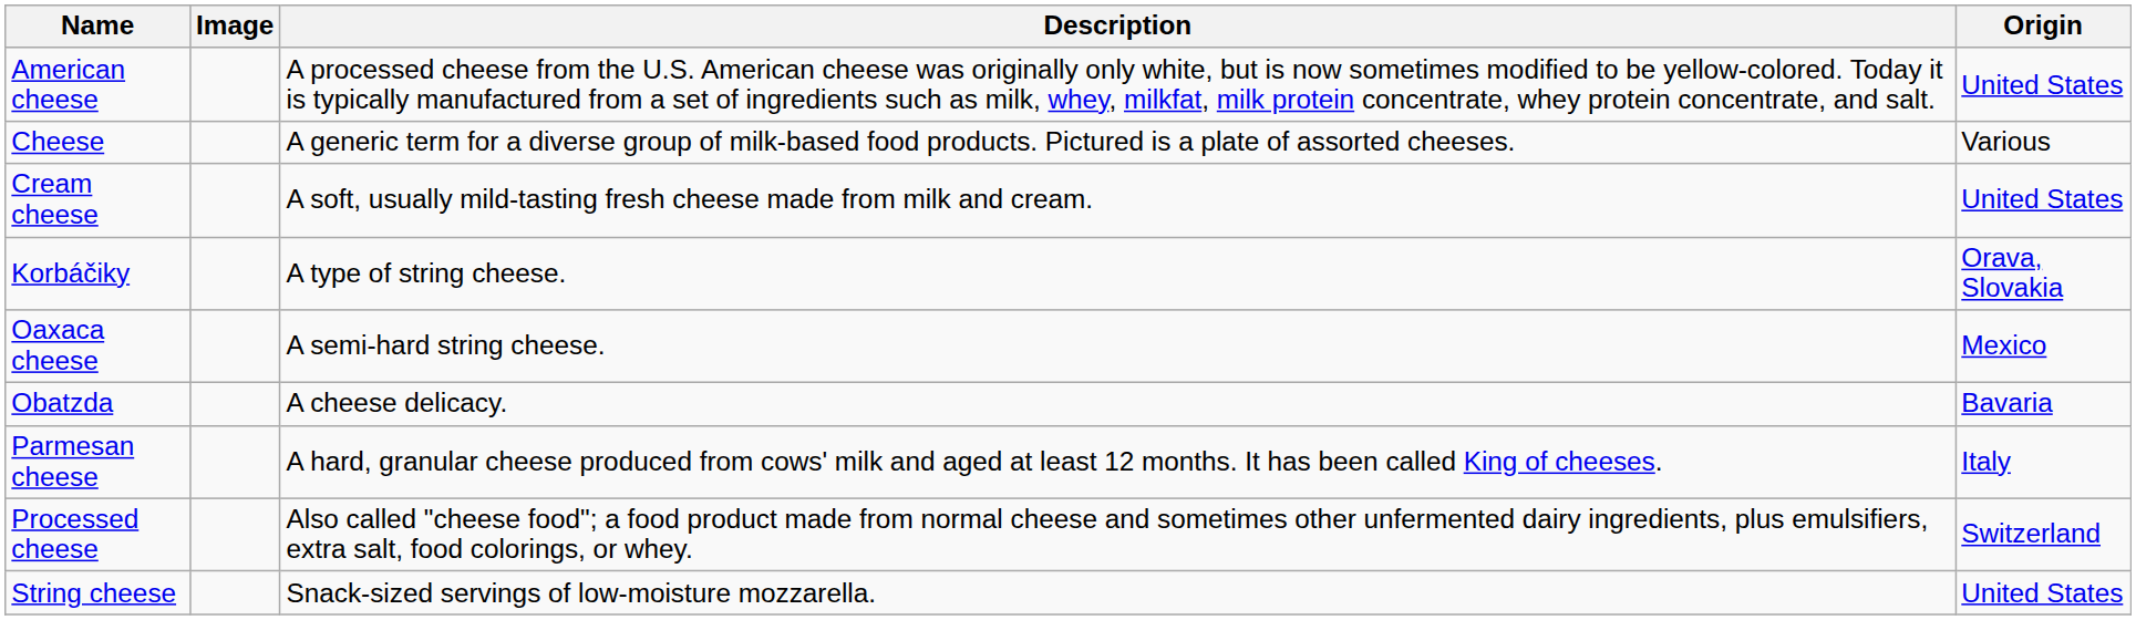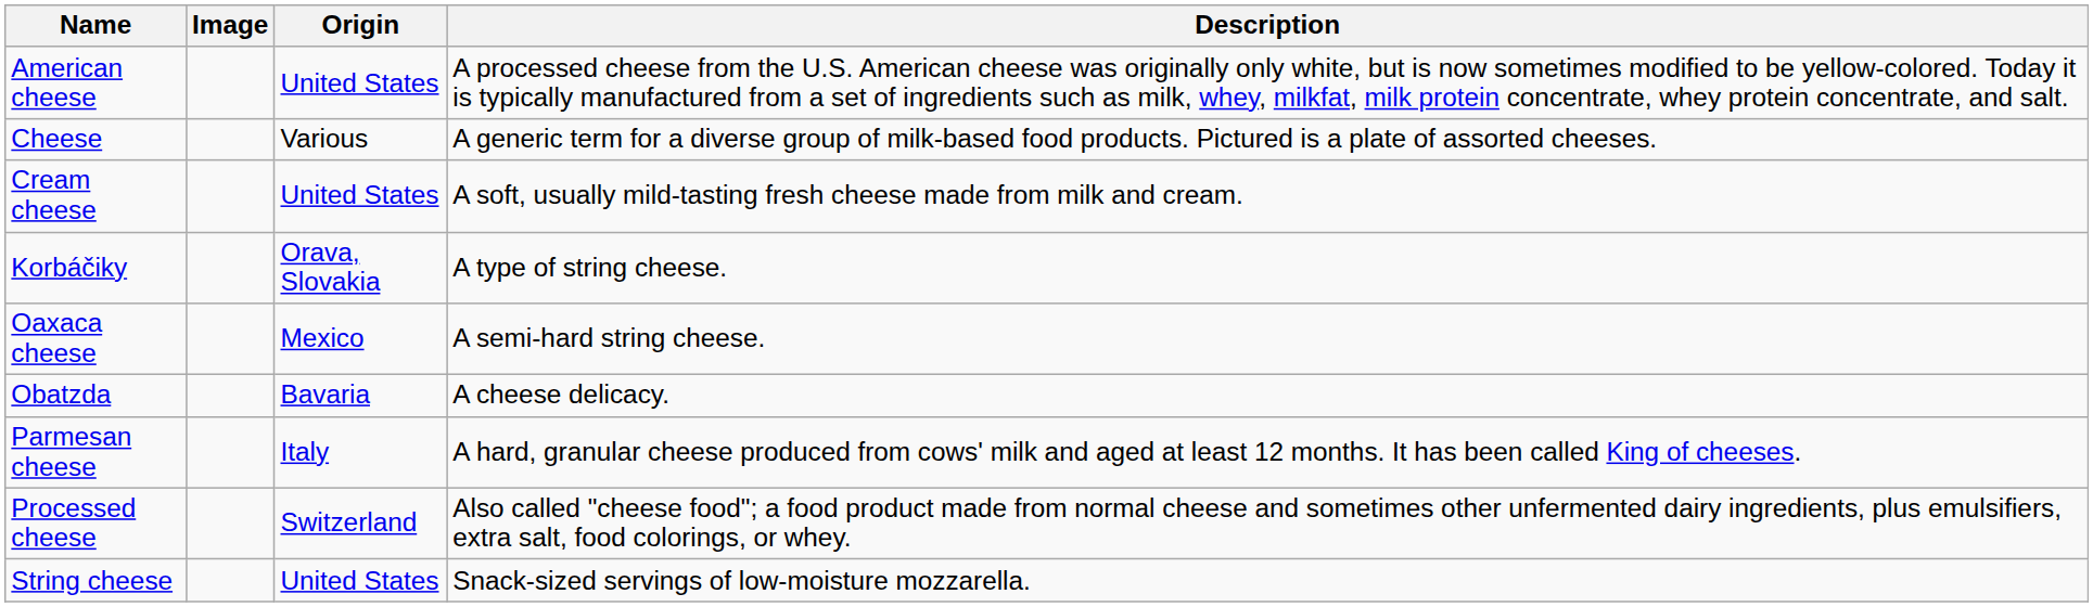columns swapped: Origin <-> Description
